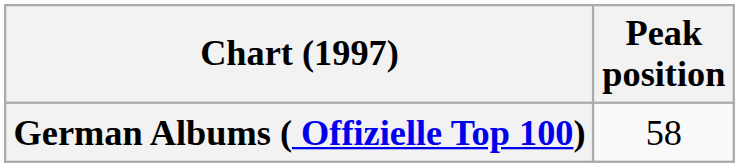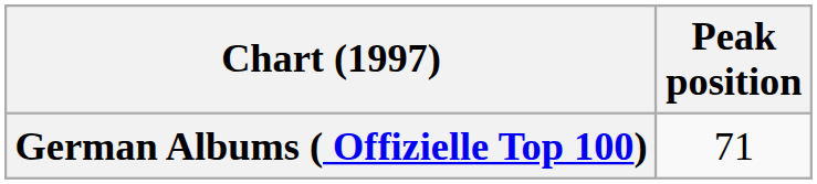German Albums ( Offizielle Top 100) | Peak position: 58 -> 71
